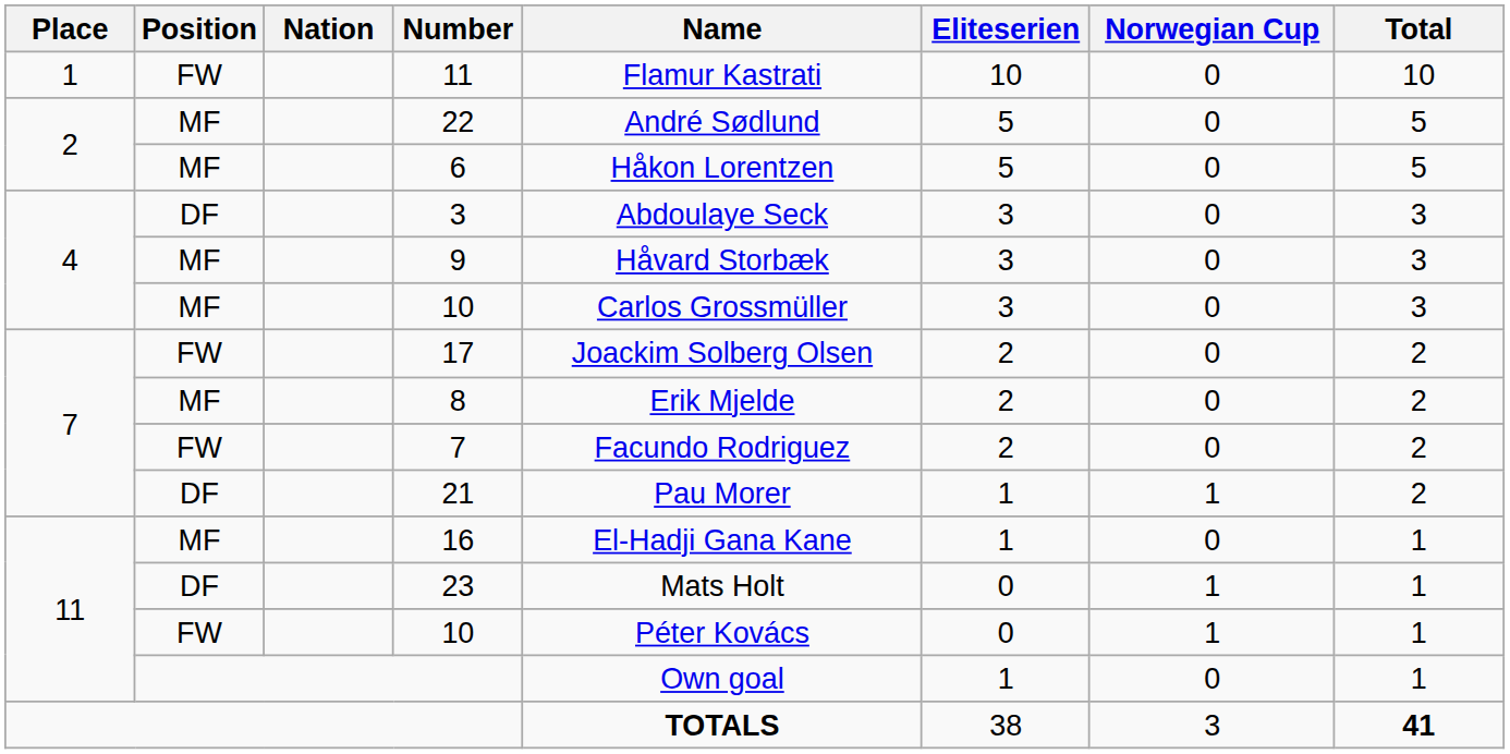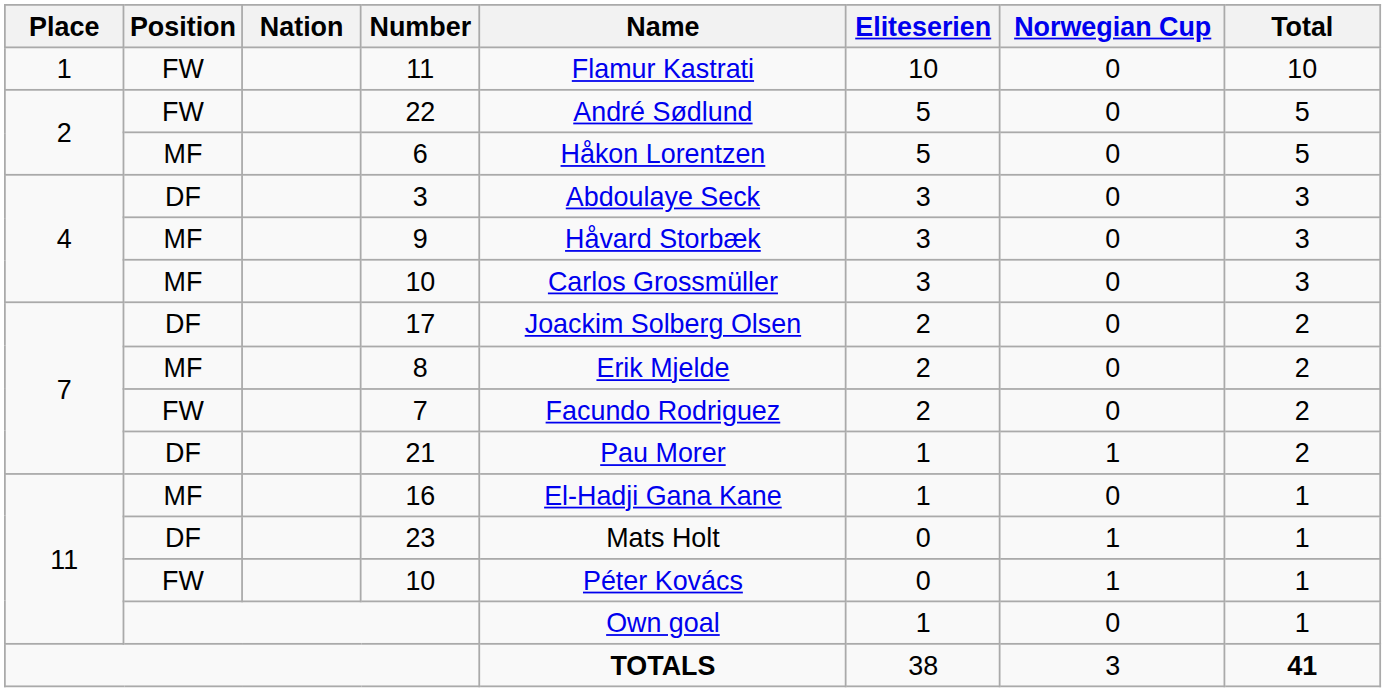22 | Position: MF -> FW
17 | Position: FW -> DF
